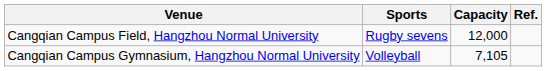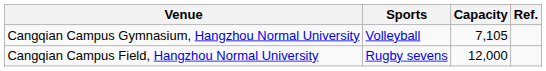rows swapped: Cangqian Campus Field, Hangzhou Normal University <-> Cangqian Campus Gymnasium, Hangzhou Normal University
